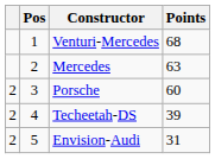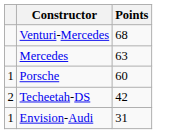- column: Pos | 1 | 2 | 3 | 4 | 5
Porsche | column 1: 2 -> 1
Techeetah-DS | Points: 39 -> 42
Envision-Audi | column 1: 2 -> 1
